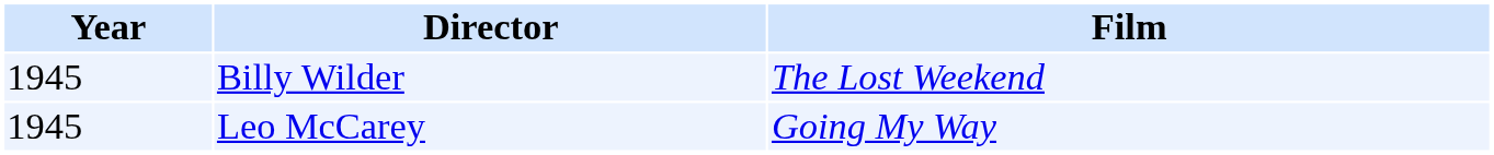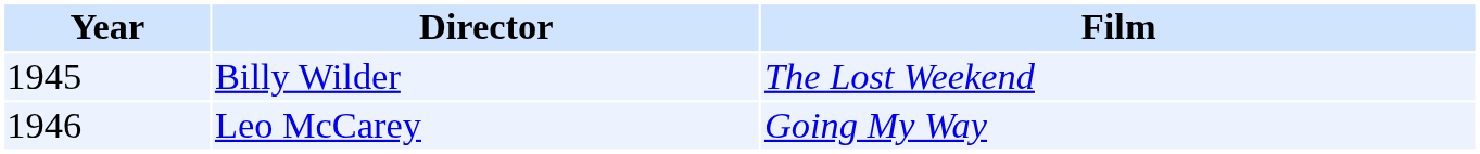Leo McCarey | Year: 1945 -> 1946
